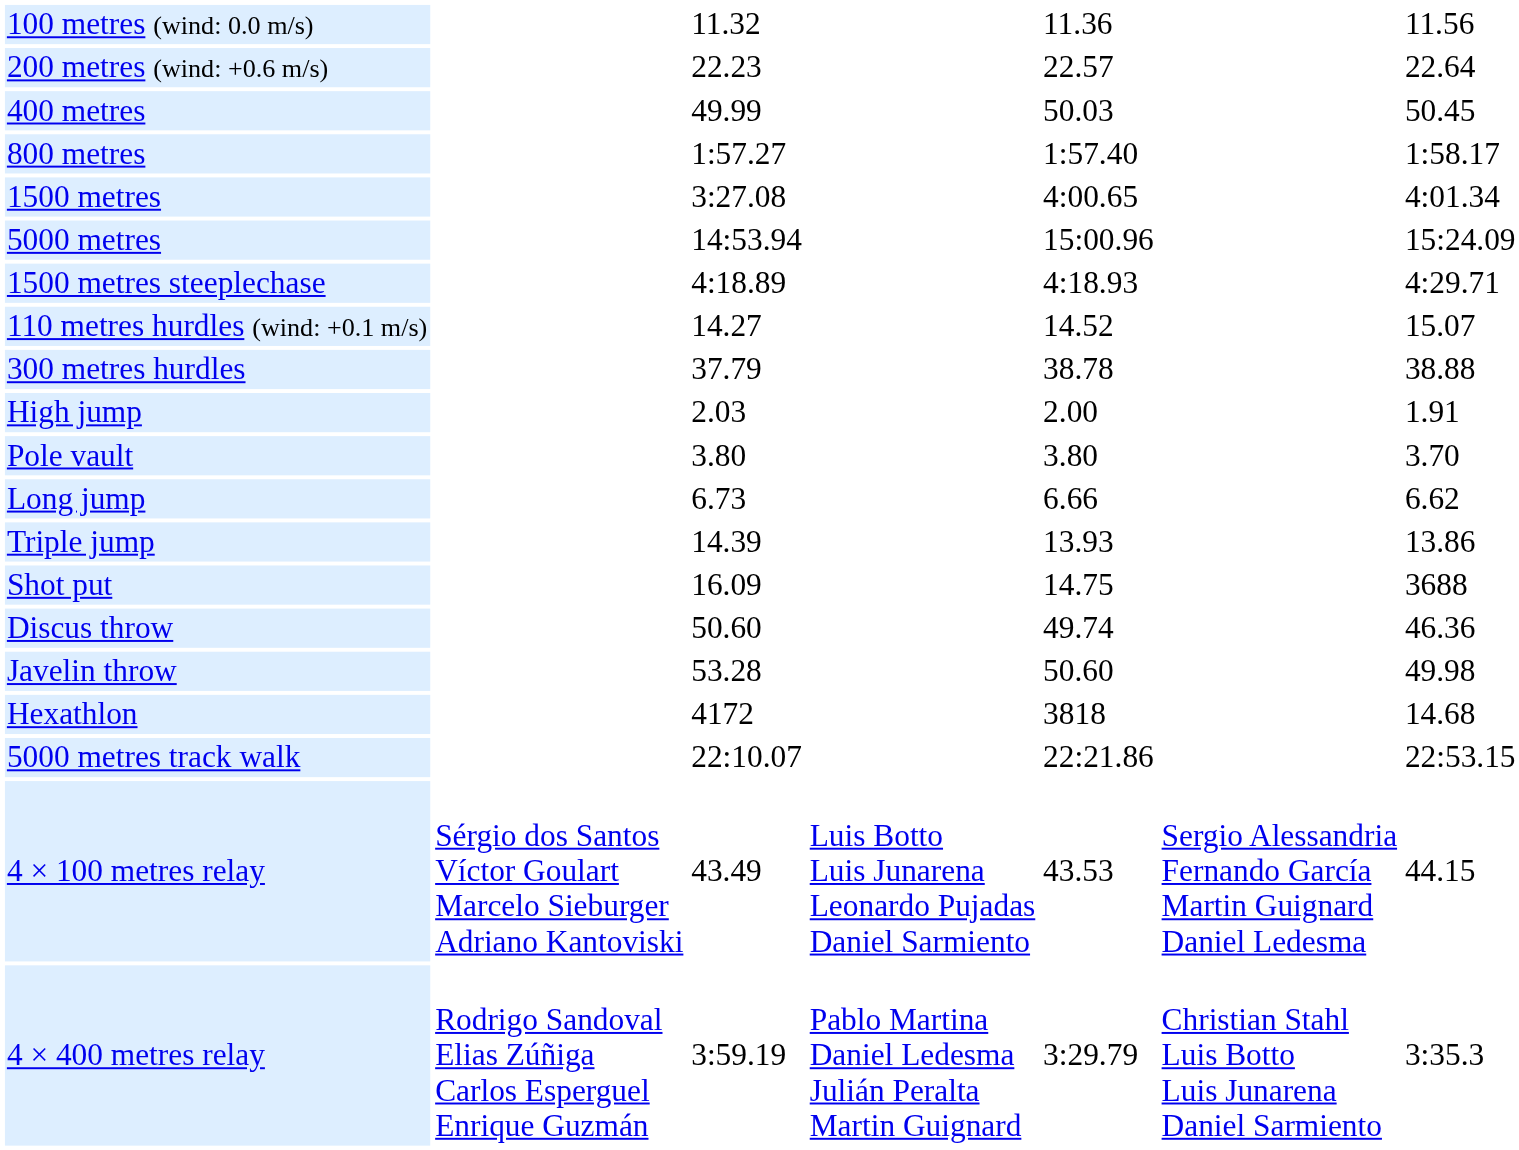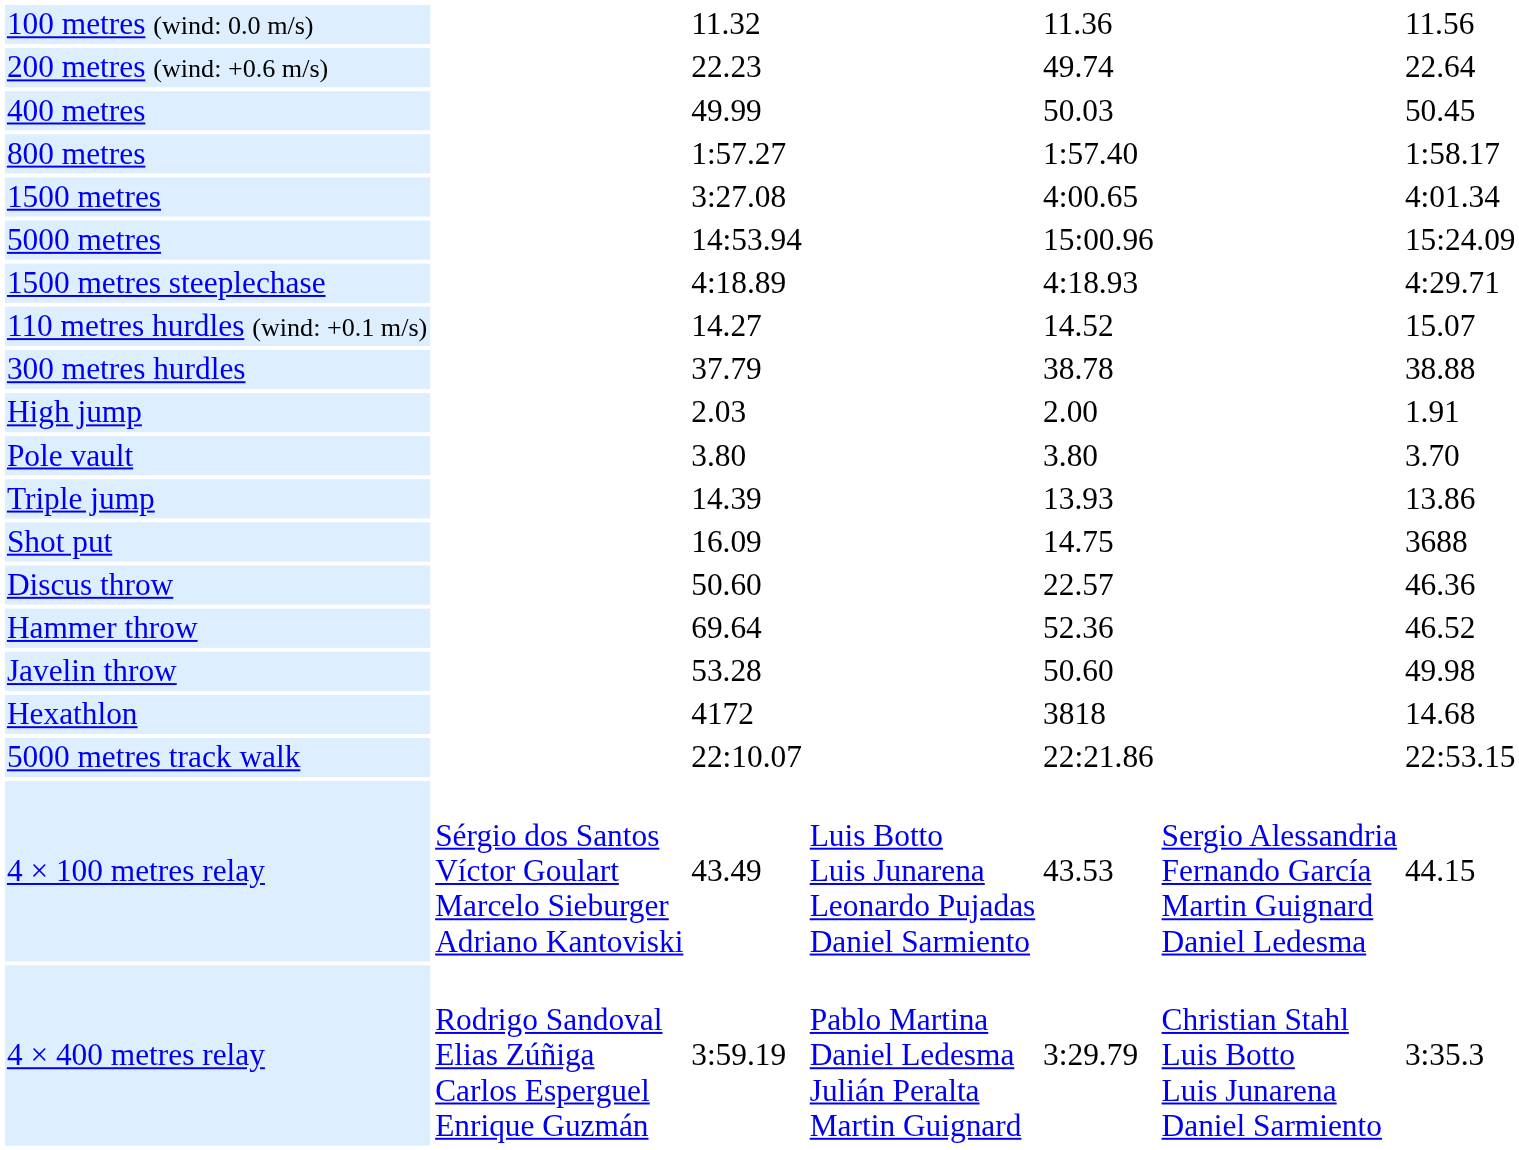200 metres (wind: +0.6 m/s) | column 5: 22.57 -> 49.74
- row: Long jump | 6.73 | 6.66 | 6.62
Discus throw | column 5: 49.74 -> 22.57
+ row: Hammer throw | 69.64 | 52.36 | 46.52
